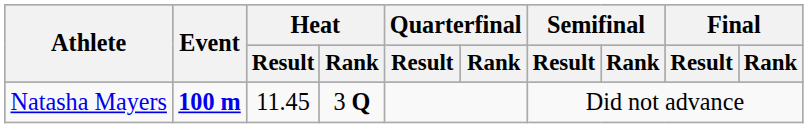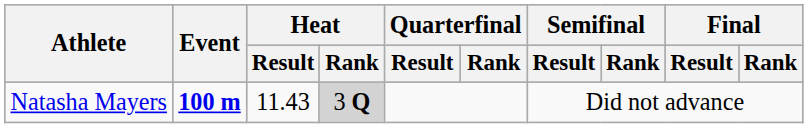Natasha Mayers | Heat / Result: 11.45 -> 11.43
Natasha Mayers | Heat / Rank: no background -> lightgrey background
